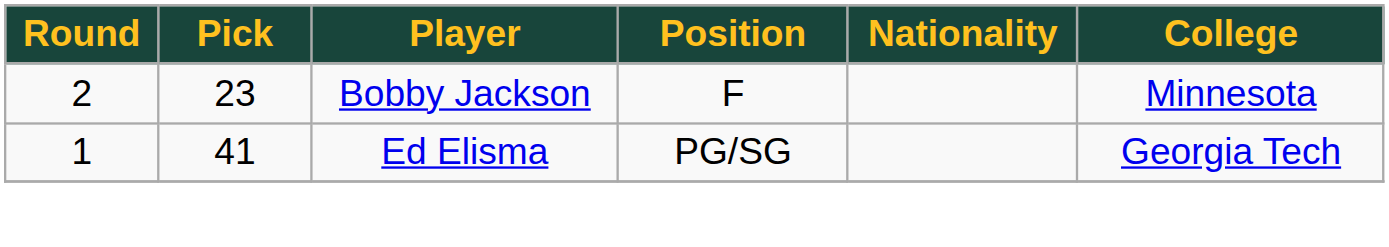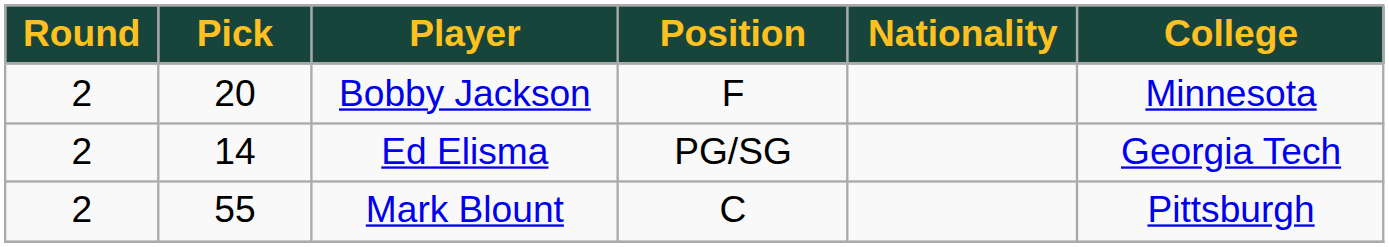Bobby Jackson | Pick: 23 -> 20
Ed Elisma | Round: 1 -> 2
Ed Elisma | Pick: 41 -> 14
+ row: 2 | 55 | Mark Blount | C | Pittsburgh
